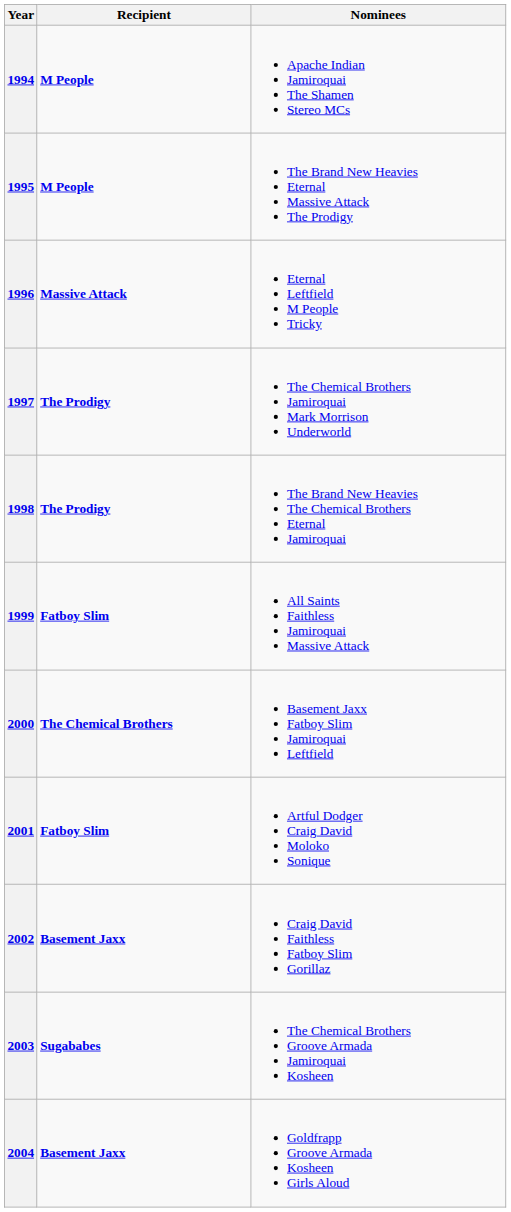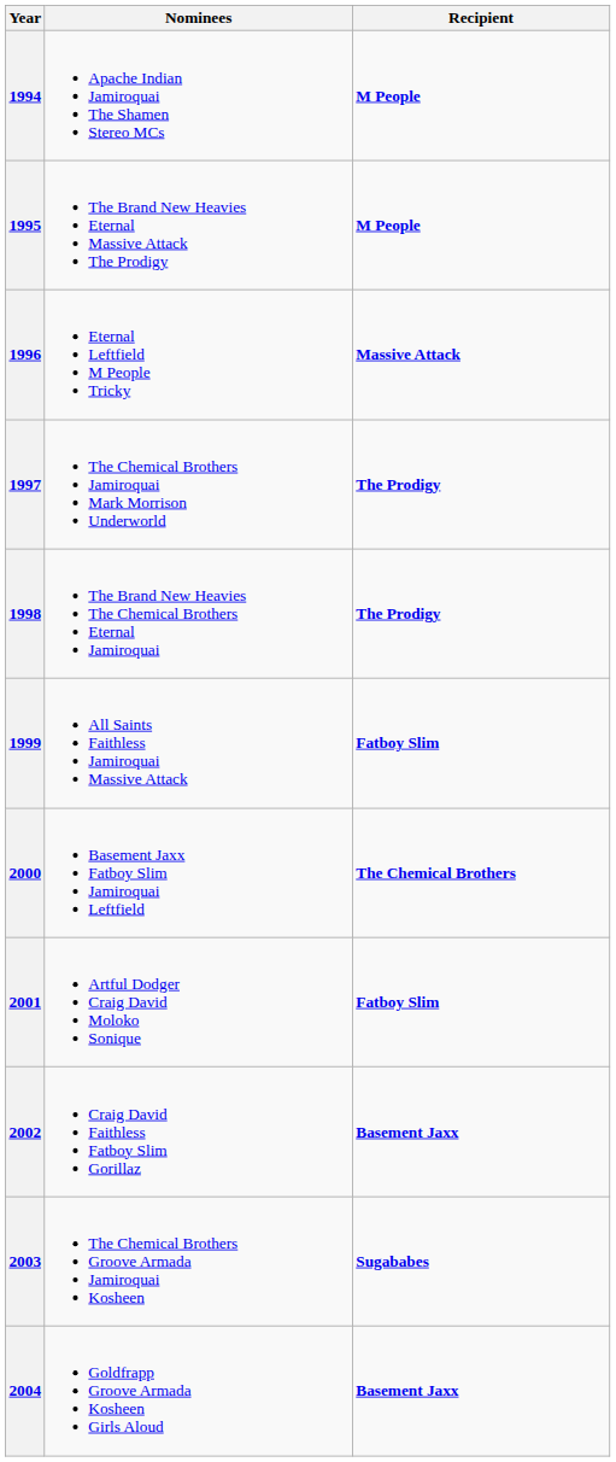columns swapped: Recipient <-> Nominees
